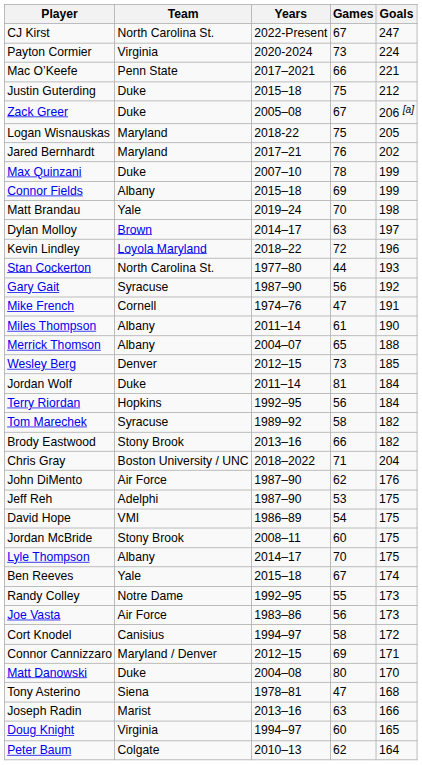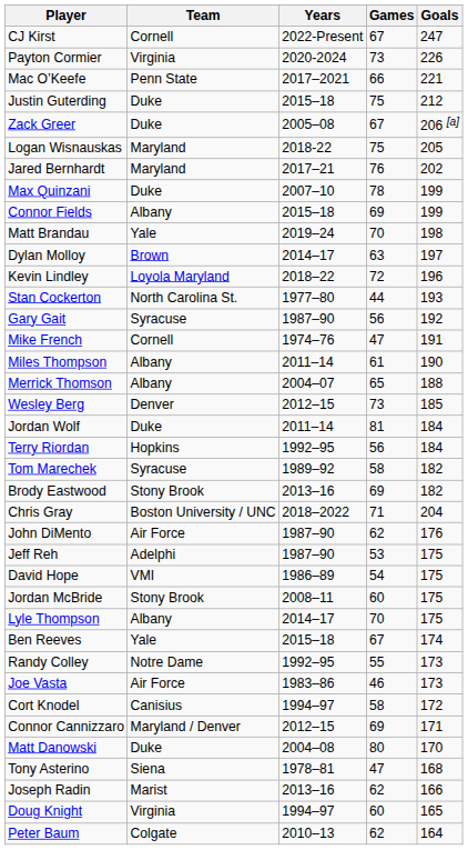CJ Kirst | Team: North Carolina St. -> Cornell
Payton Cormier | Goals: 224 -> 226
Brody Eastwood | Games: 66 -> 69
Joe Vasta | Games: 56 -> 46
Joseph Radin | Games: 63 -> 62
